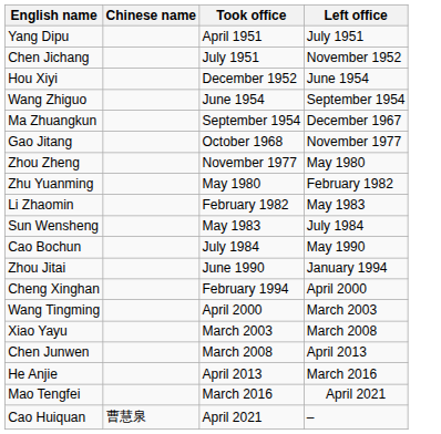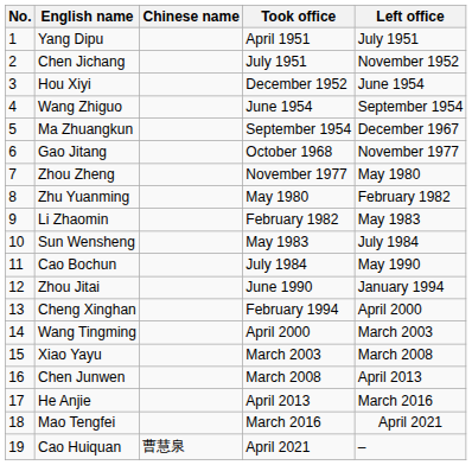+ column: No. | 1 | 2 | 3 | 4 | 5 | 6 | 7 | 8 | 9 | 10 | 11 | 12 | 13 | 14 | 15 | 16 | 17 | 18 | 19
